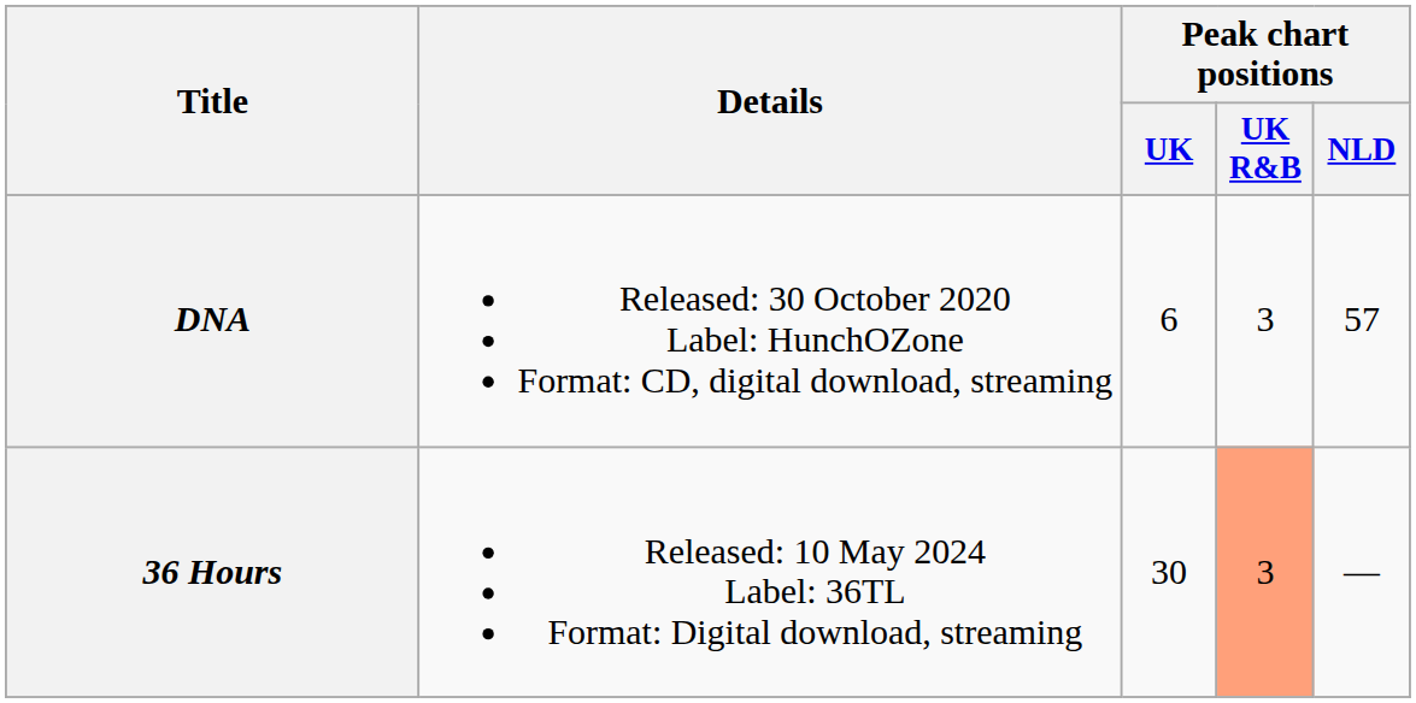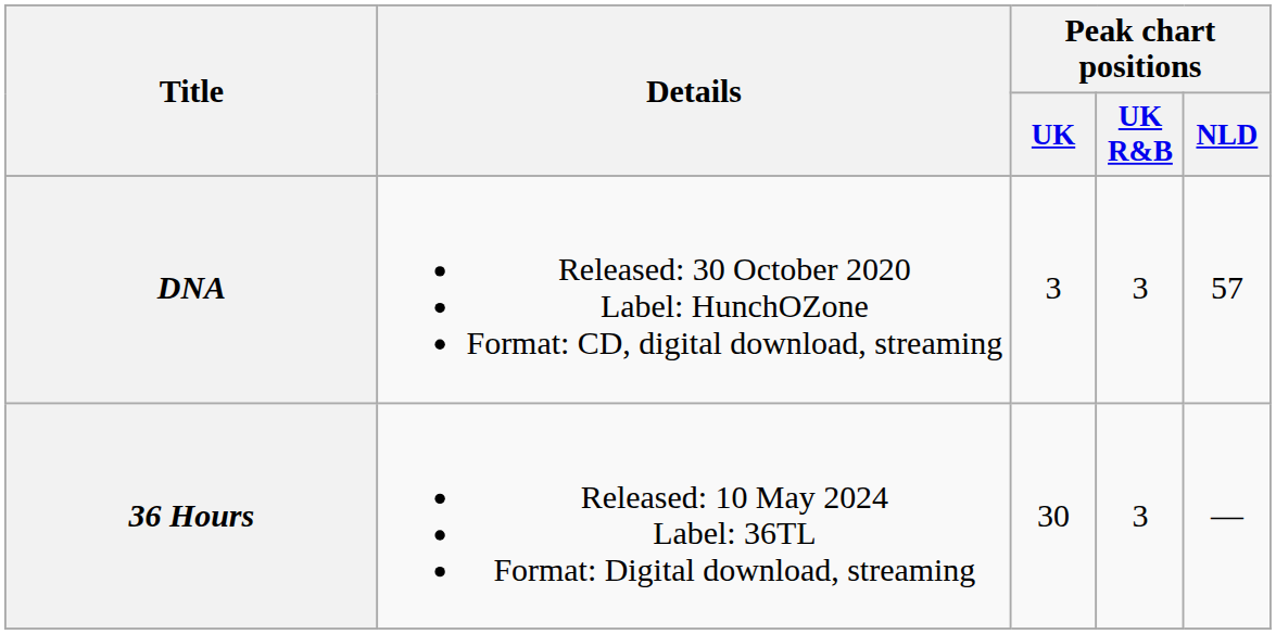DNA | Peak chart positions / UK: 6 -> 3
36 Hours | Peak chart positions / UK R&B: lightsalmon background -> no background
